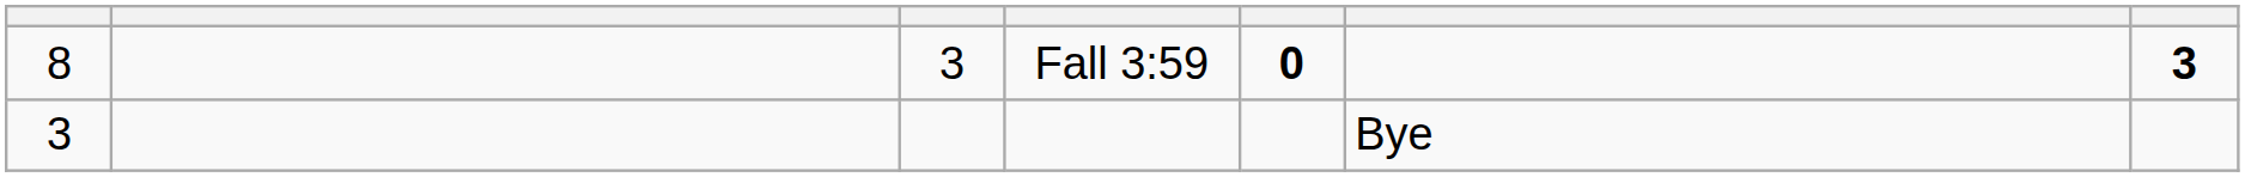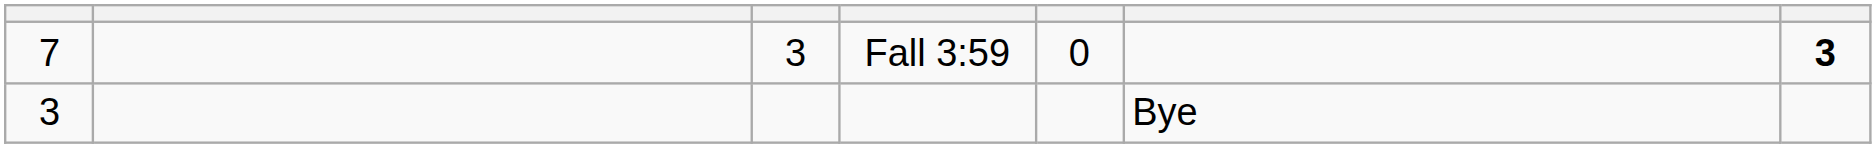Fall 3:59 | column 1: 8 -> 7
Fall 3:59 | column 5: bold -> normal
